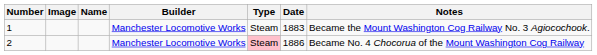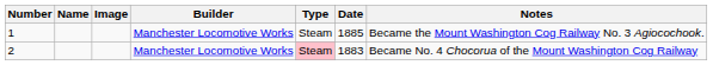columns swapped: Name <-> Image
1 | Date: 1883 -> 1885
2 | Date: 1886 -> 1883
